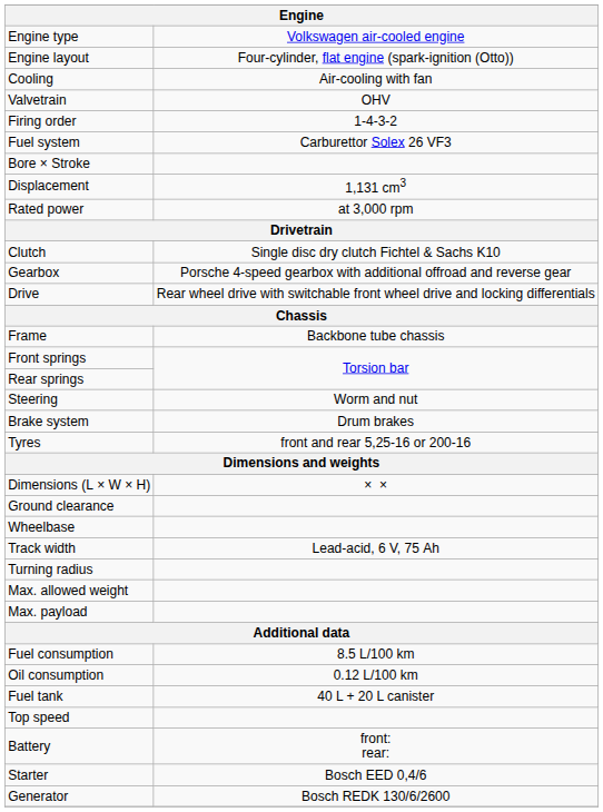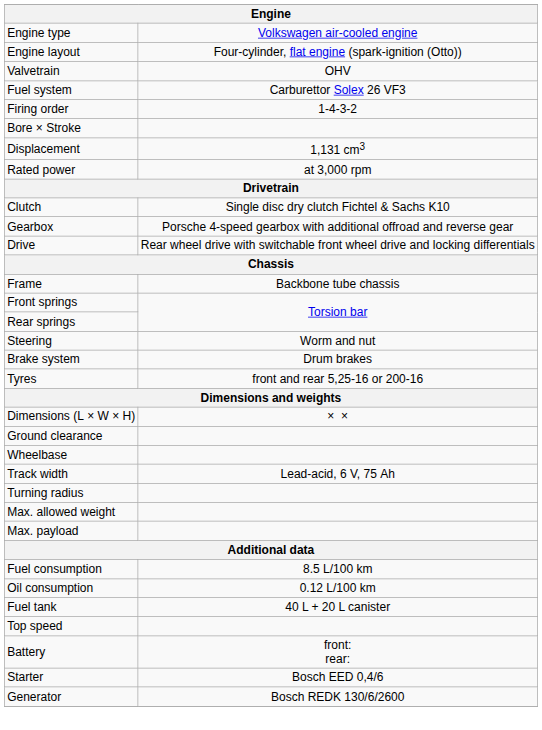- row: Cooling | Air-cooling with fan
rows swapped: Fuel system <-> Firing order
